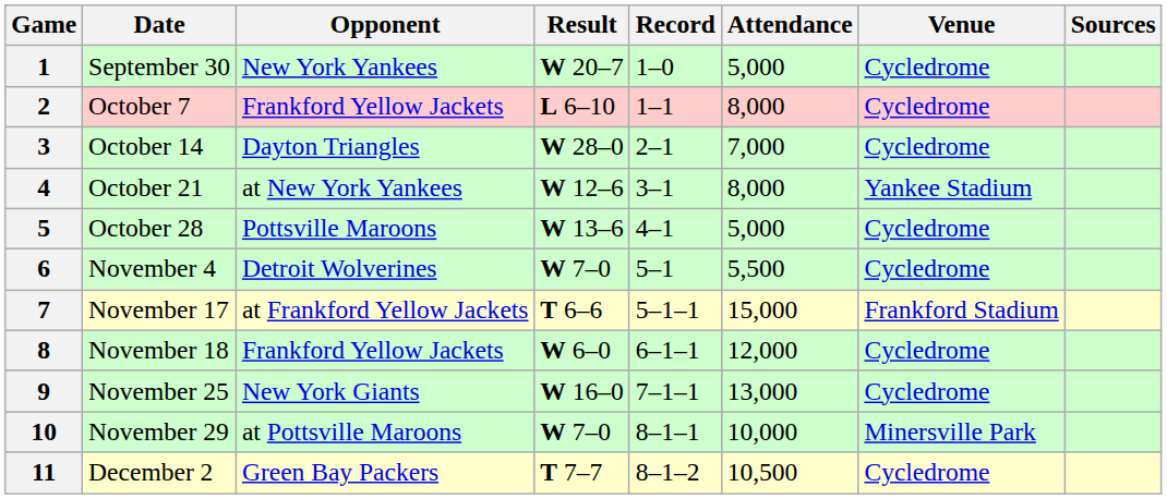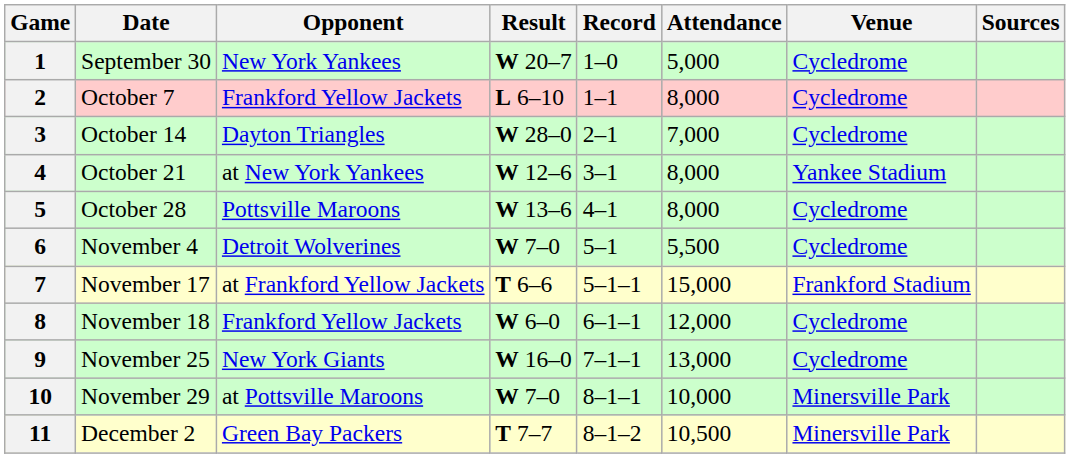5 | Attendance: 5,000 -> 8,000
11 | Venue: Cycledrome -> Minersville Park
